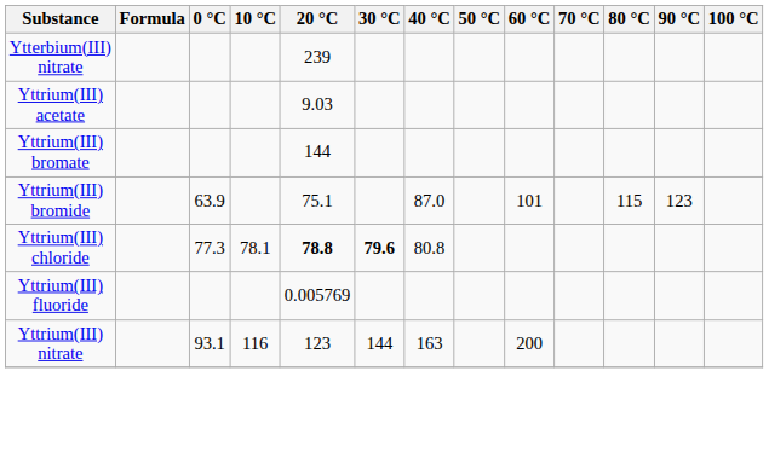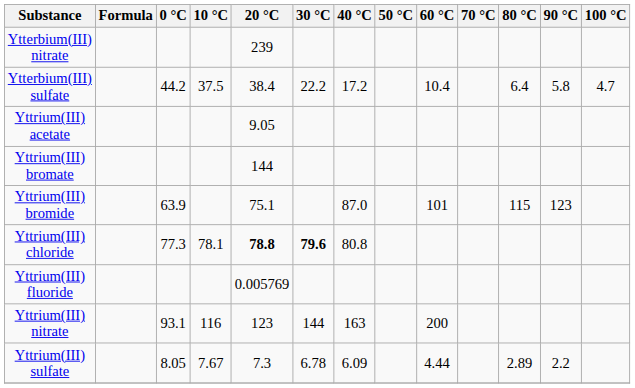+ row: Ytterbium(III) sulfate | 44.2 | 37.5 | 38.4 | 22.2 | 17.2 | 10.4 | 6.4 | 5.8 | 4.7
Yttrium(III) acetate | 20 °C: 9.03 -> 9.05
+ row: Yttrium(III) sulfate | 8.05 | 7.67 | 7.3 | 6.78 | 6.09 | 4.44 | 2.89 | 2.2
